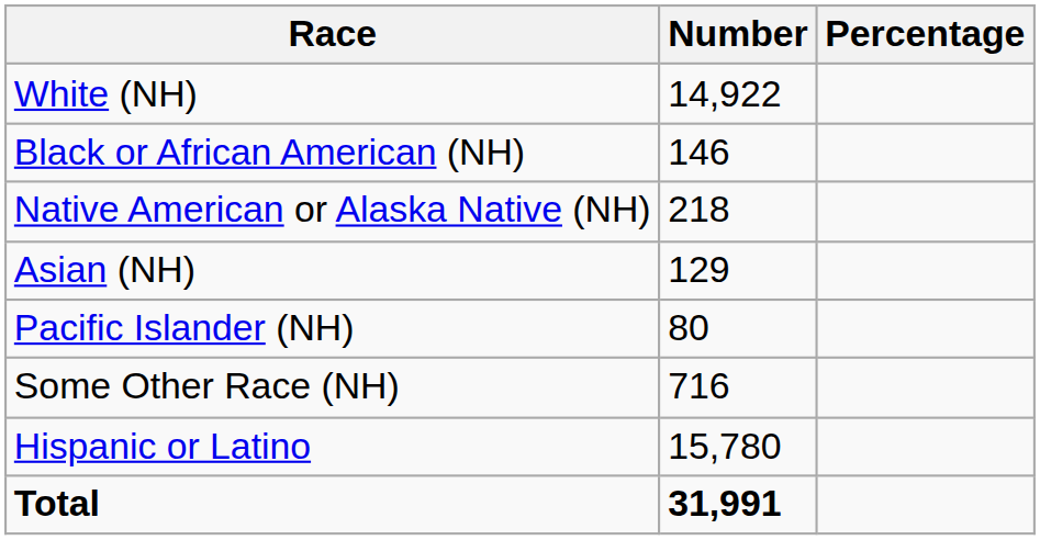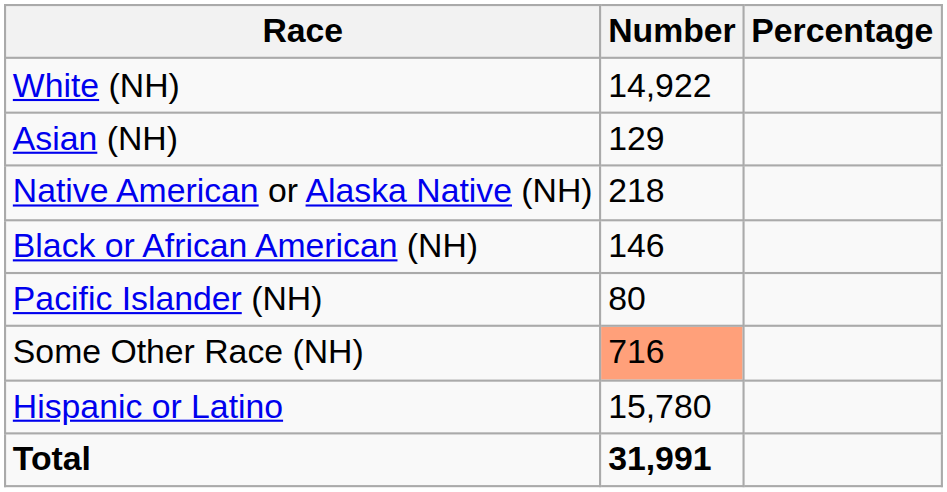rows swapped: Black or African American (NH) <-> Asian (NH)
Some Other Race (NH) | Number: no background -> lightsalmon background
